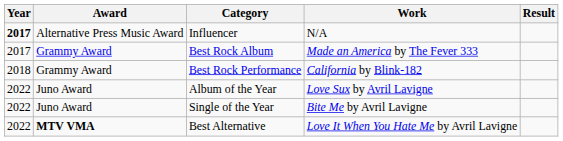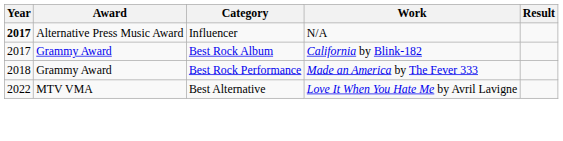Best Rock Album | Work: Made an America by The Fever 333 -> California by Blink-182
Best Rock Performance | Work: California by Blink-182 -> Made an America by The Fever 333
- row: 2022 | Juno Award | Album of the Year | Love Sux by Avril Lavigne
- row: 2022 | Juno Award | Single of the Year | Bite Me by Avril Lavigne
Best Alternative | Award: bold -> normal
